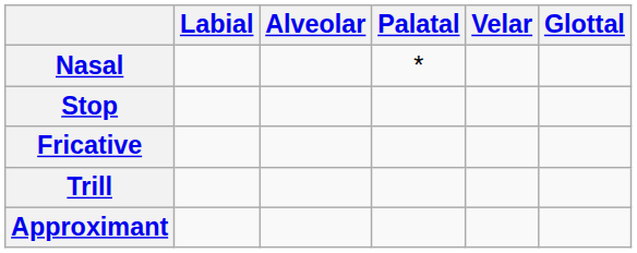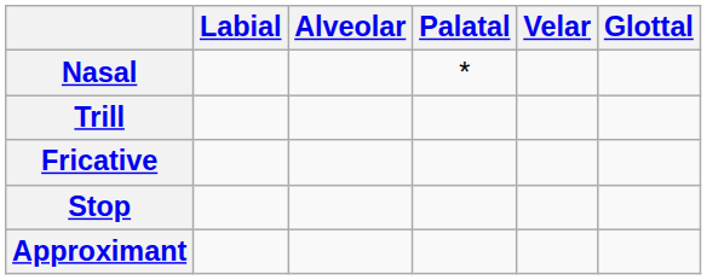rows swapped: Stop <-> Trill
